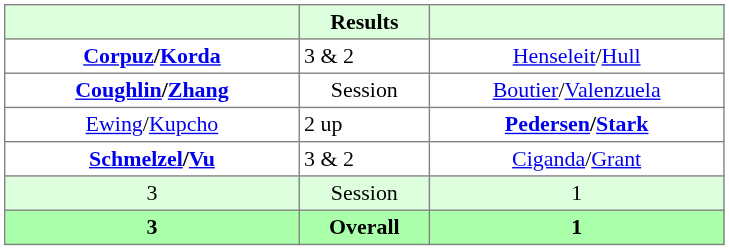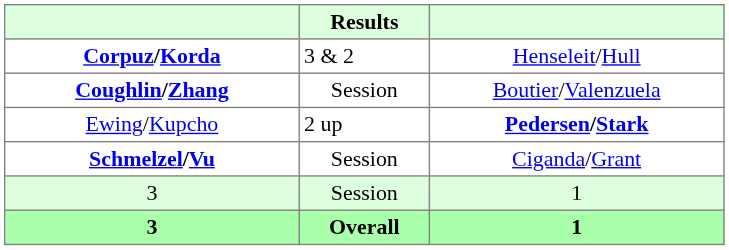Schmelzel/Vu | Results: 3 & 2 -> Session
